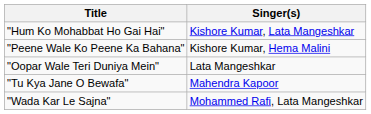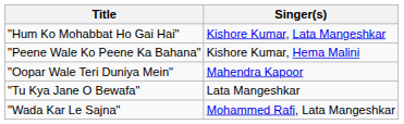"Oopar Wale Teri Duniya Mein" | Singer(s): Lata Mangeshkar -> Mahendra Kapoor
"Tu Kya Jane O Bewafa" | Singer(s): Mahendra Kapoor -> Lata Mangeshkar
